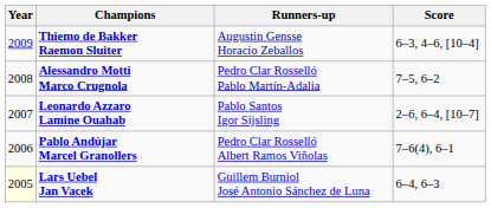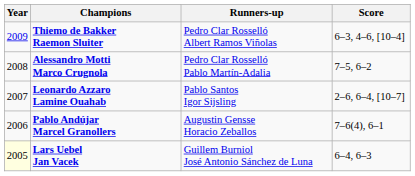Thiemo de Bakker Raemon Sluiter | Runners-up: Augustin Gensse Horacio Zeballos -> Pedro Clar Rosselló Albert Ramos Viñolas
Pablo Andújar Marcel Granollers | Runners-up: Pedro Clar Rosselló Albert Ramos Viñolas -> Augustin Gensse Horacio Zeballos
